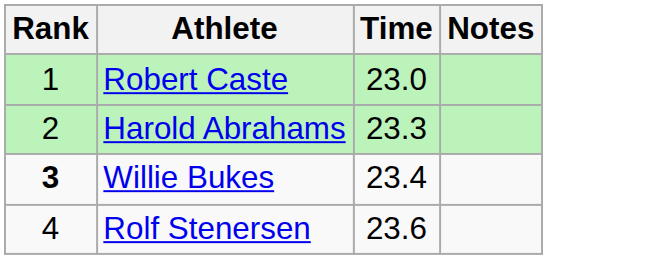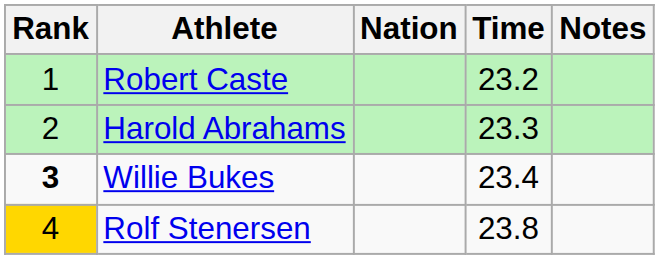+ column: Nation
Robert Caste | Time: 23.0 -> 23.2
Rolf Stenersen | Rank: no background -> gold background
Rolf Stenersen | Time: 23.6 -> 23.8
